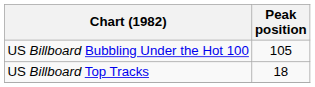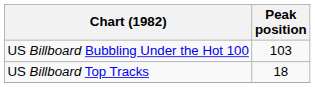US Billboard Bubbling Under the Hot 100 | Peak position: 105 -> 103
